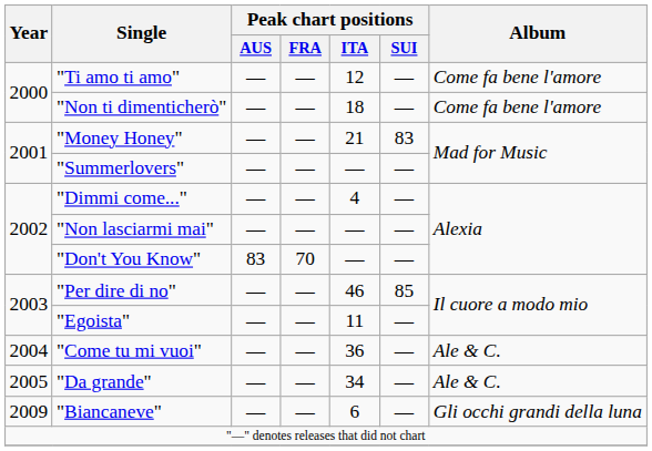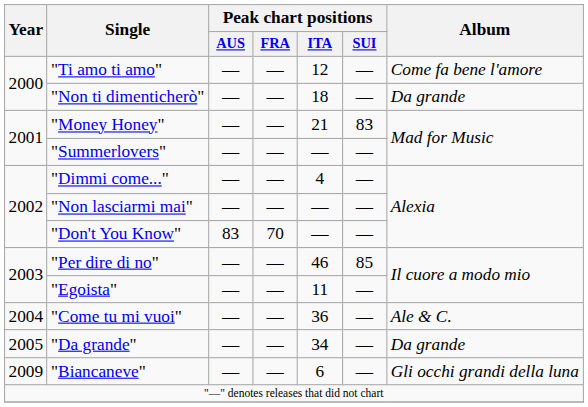"Non ti dimenticherò" | Album: Come fa bene l'amore -> Da grande
"Da grande" | Album: Ale & C. -> Da grande
